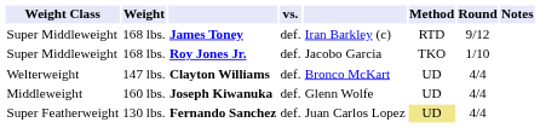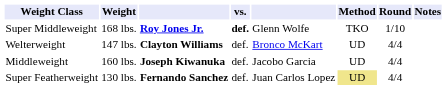- row: Super Middleweight | 168 lbs. | James Toney | def. | Iran Barkley (c) | RTD | 9/12
Roy Jones Jr. | vs.: normal -> bold
Roy Jones Jr. | column 5: Jacobo Garcia -> Glenn Wolfe
Joseph Kiwanuka | column 5: Glenn Wolfe -> Jacobo Garcia
